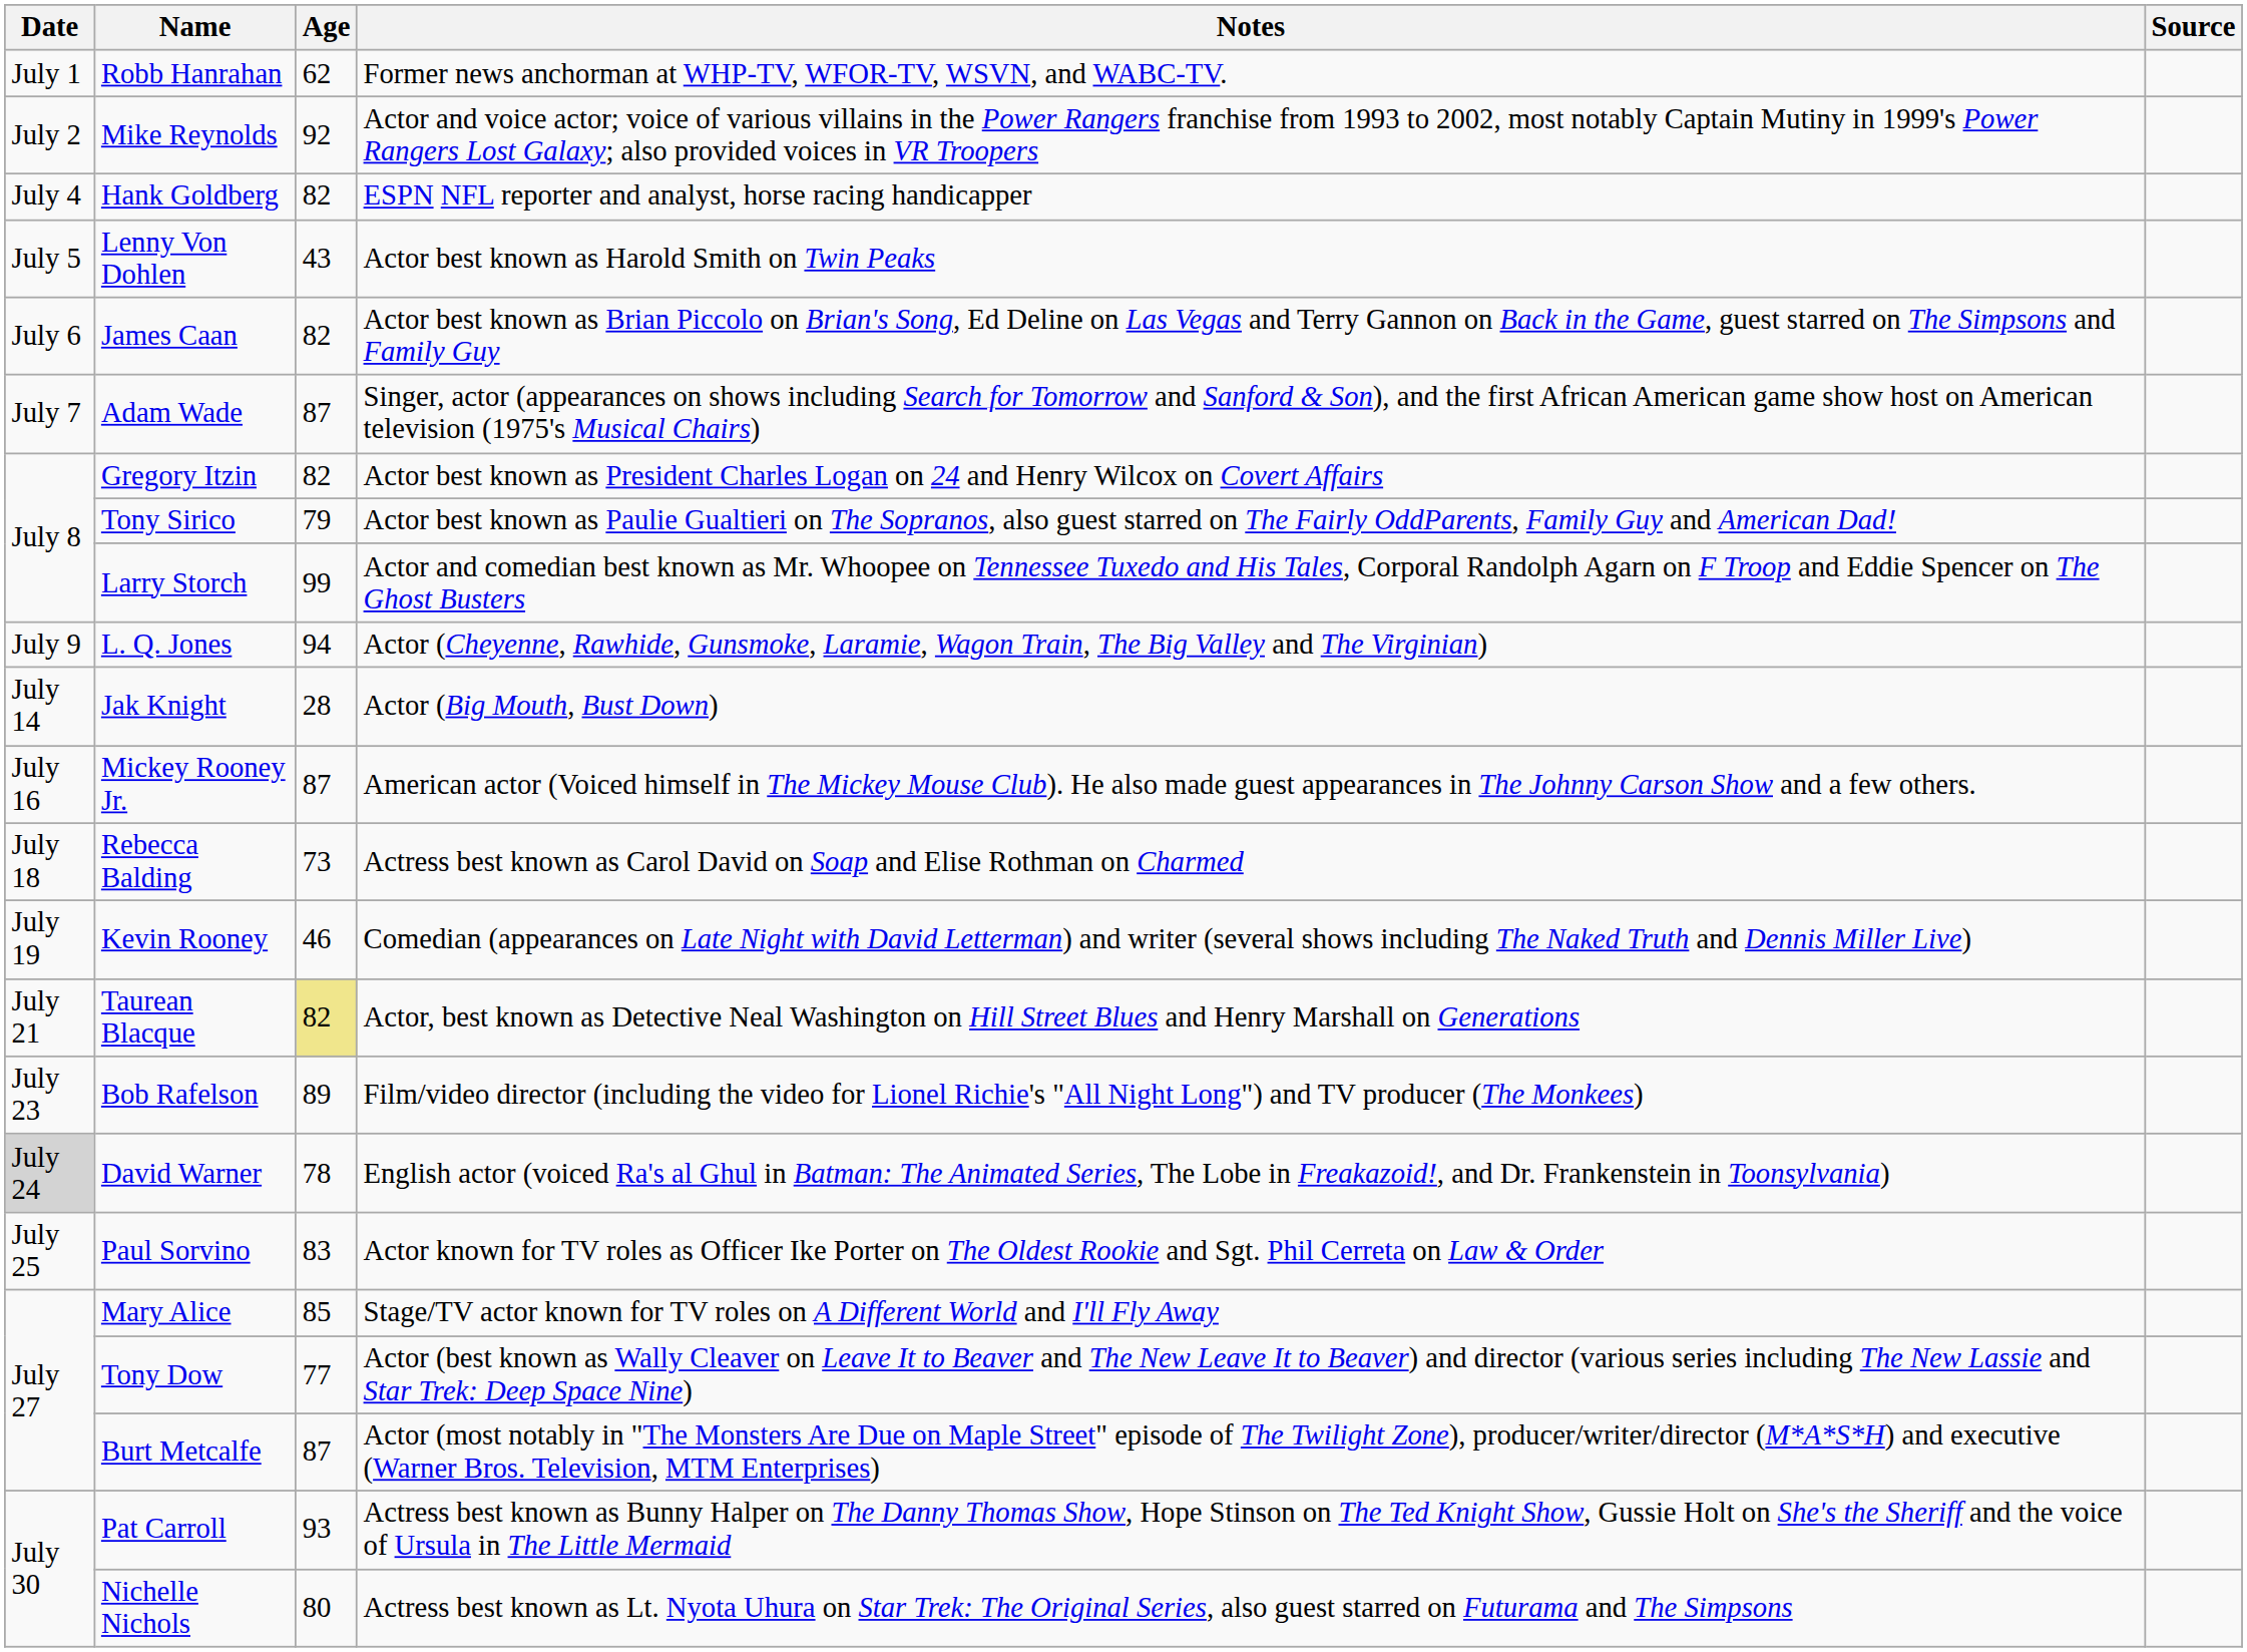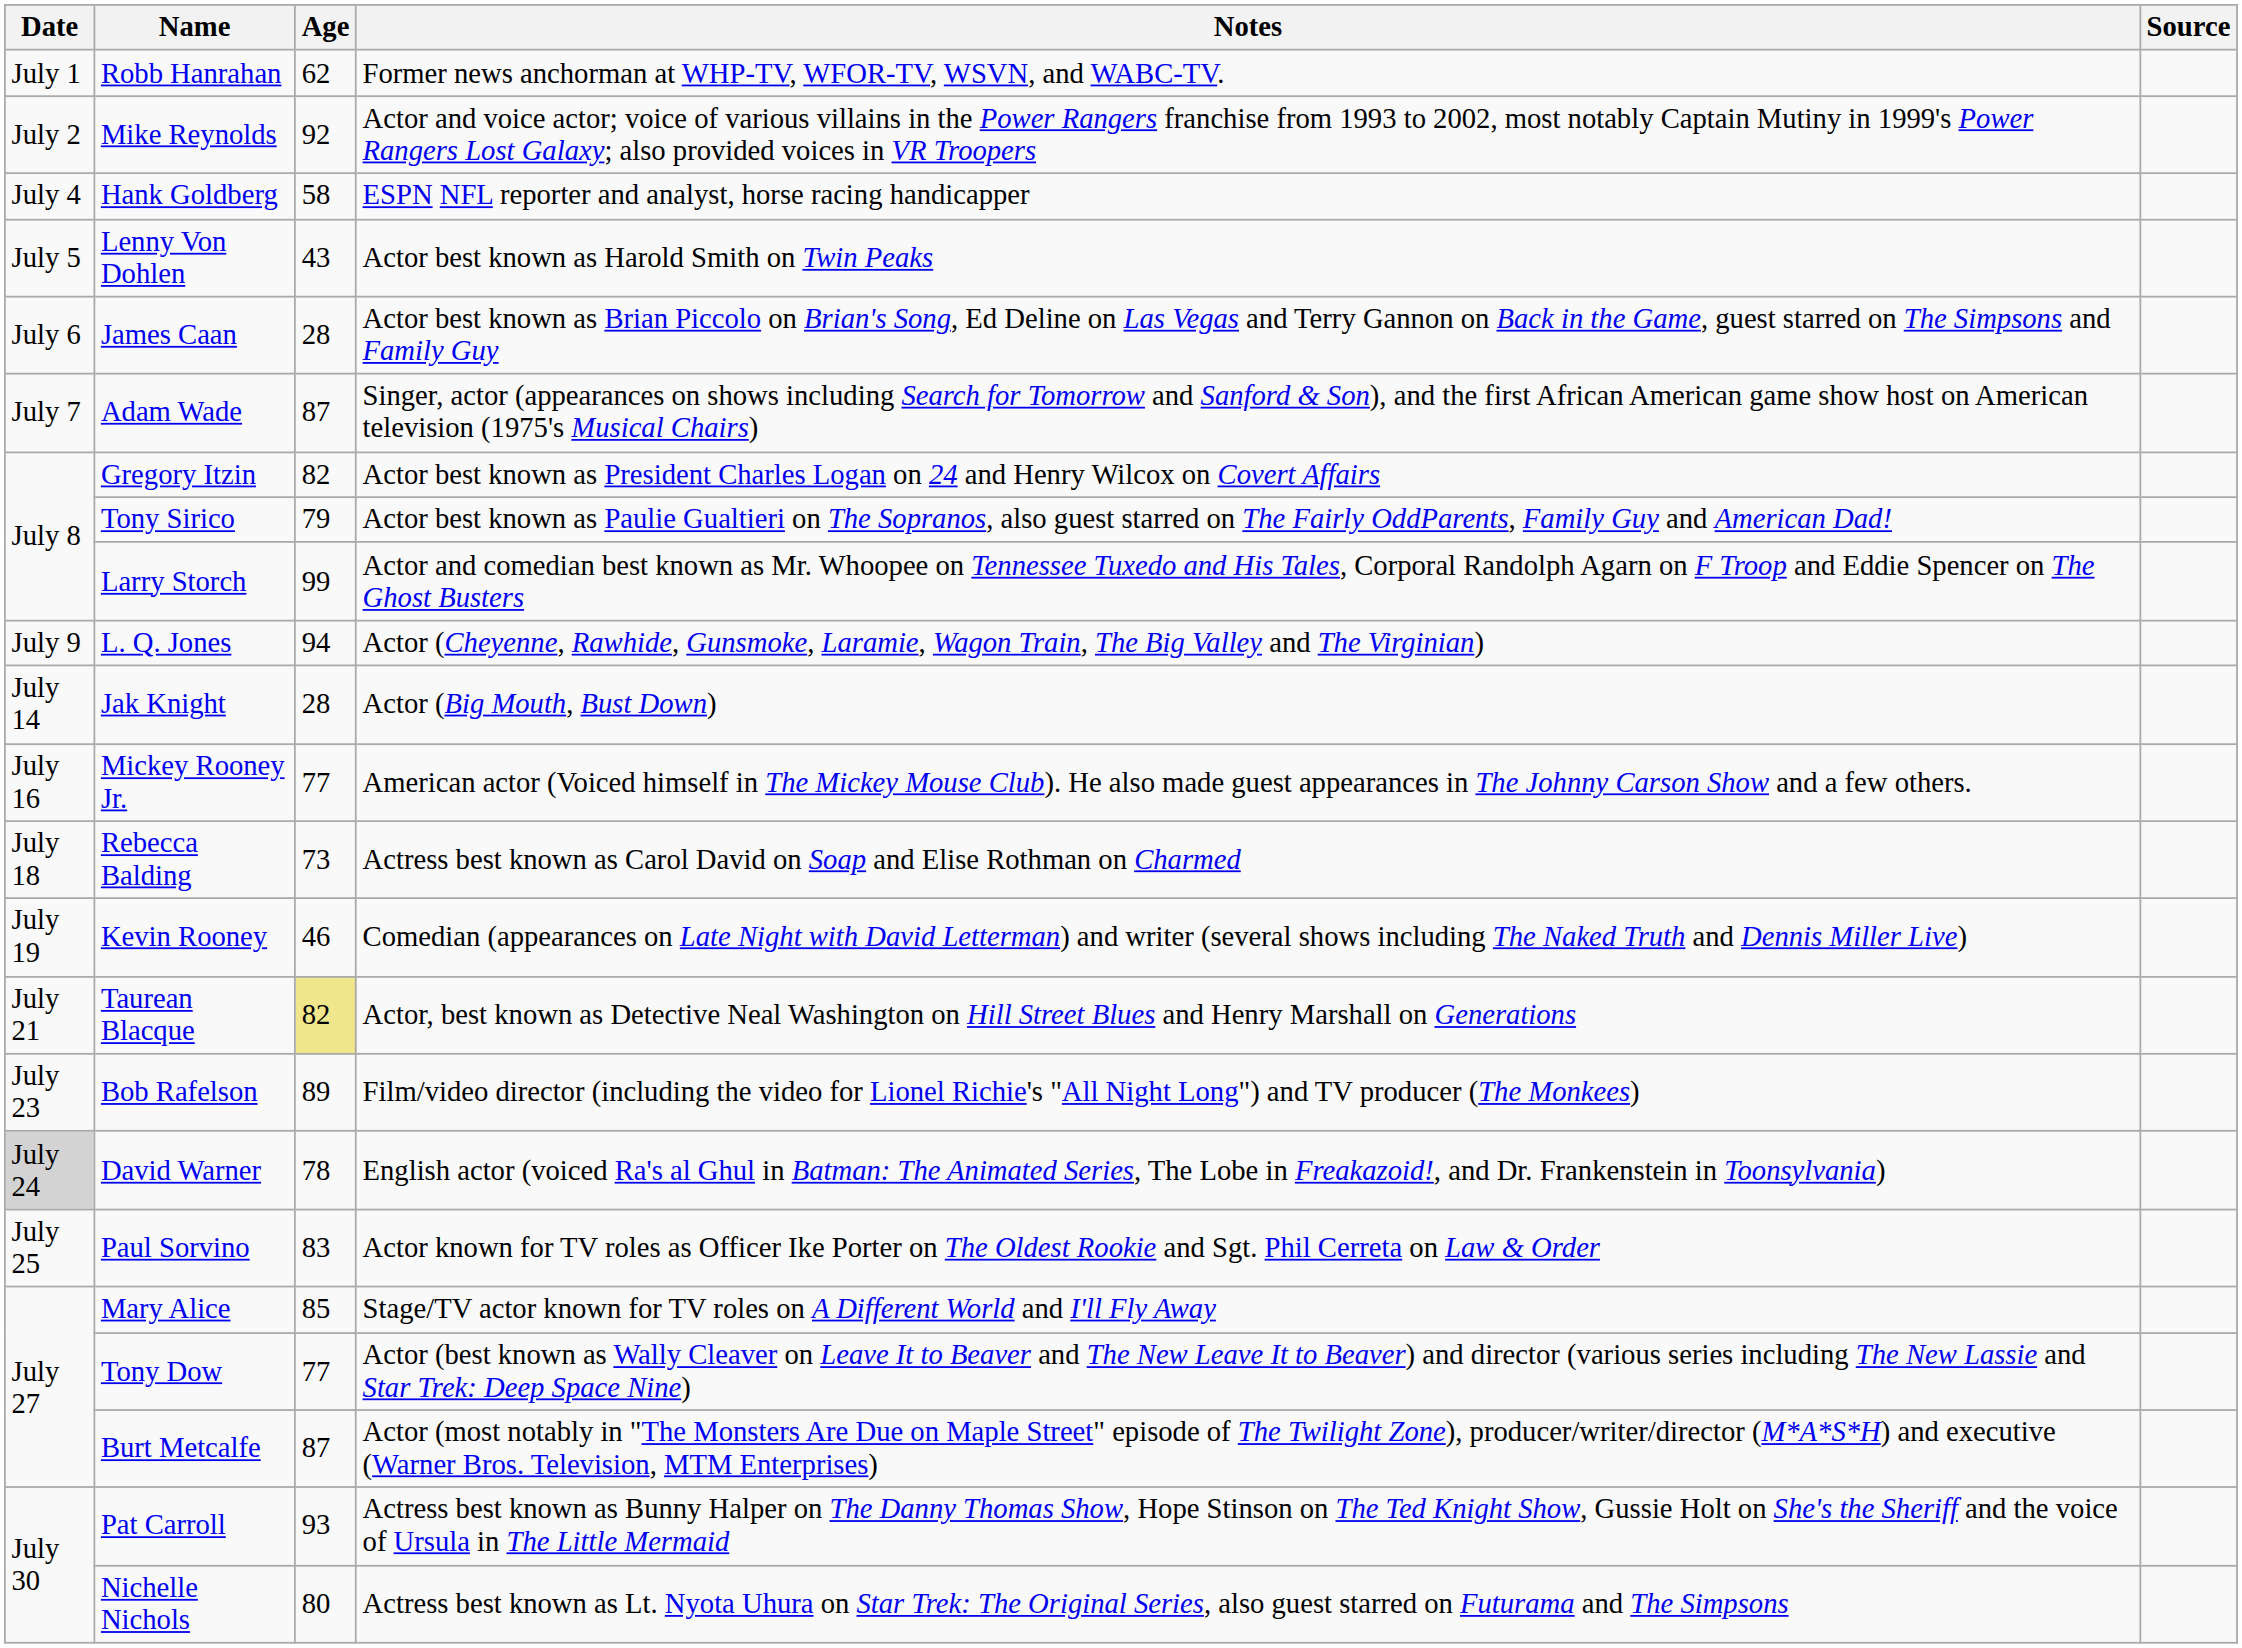Hank Goldberg | Age: 82 -> 58
James Caan | Age: 82 -> 28
Mickey Rooney Jr. | Age: 87 -> 77
